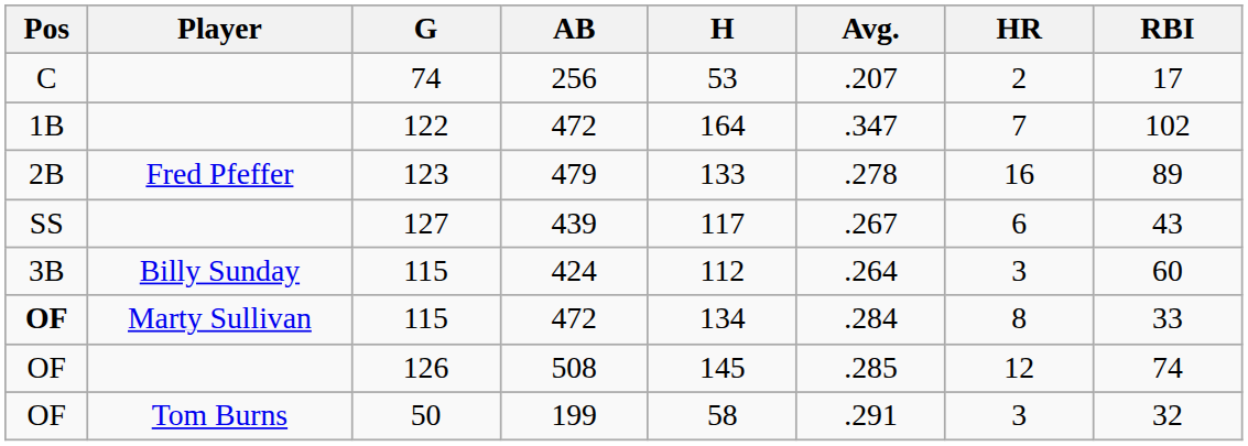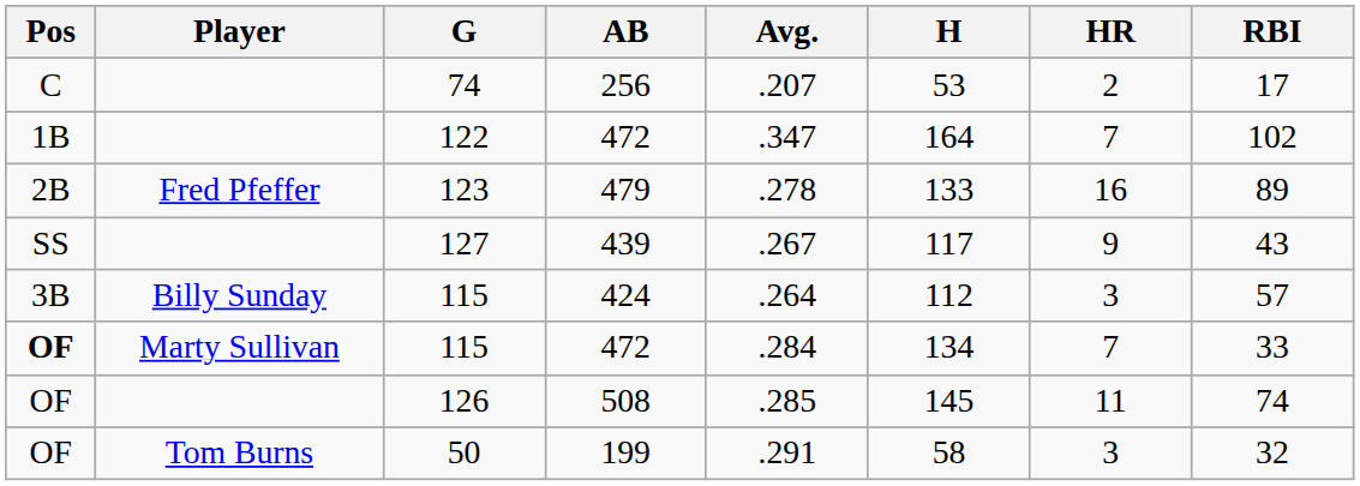columns swapped: H <-> Avg.
127 | HR: 6 -> 9
115 / 424 | RBI: 60 -> 57
115 / 472 | HR: 8 -> 7
126 | HR: 12 -> 11
